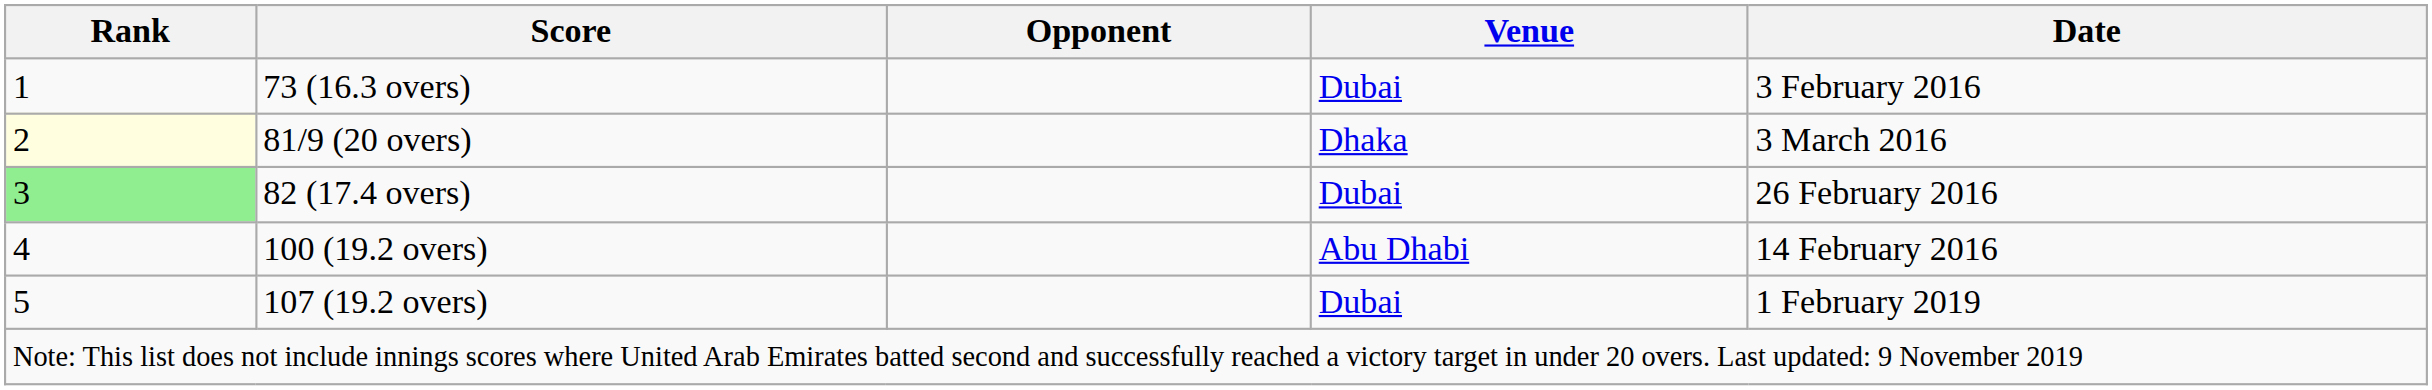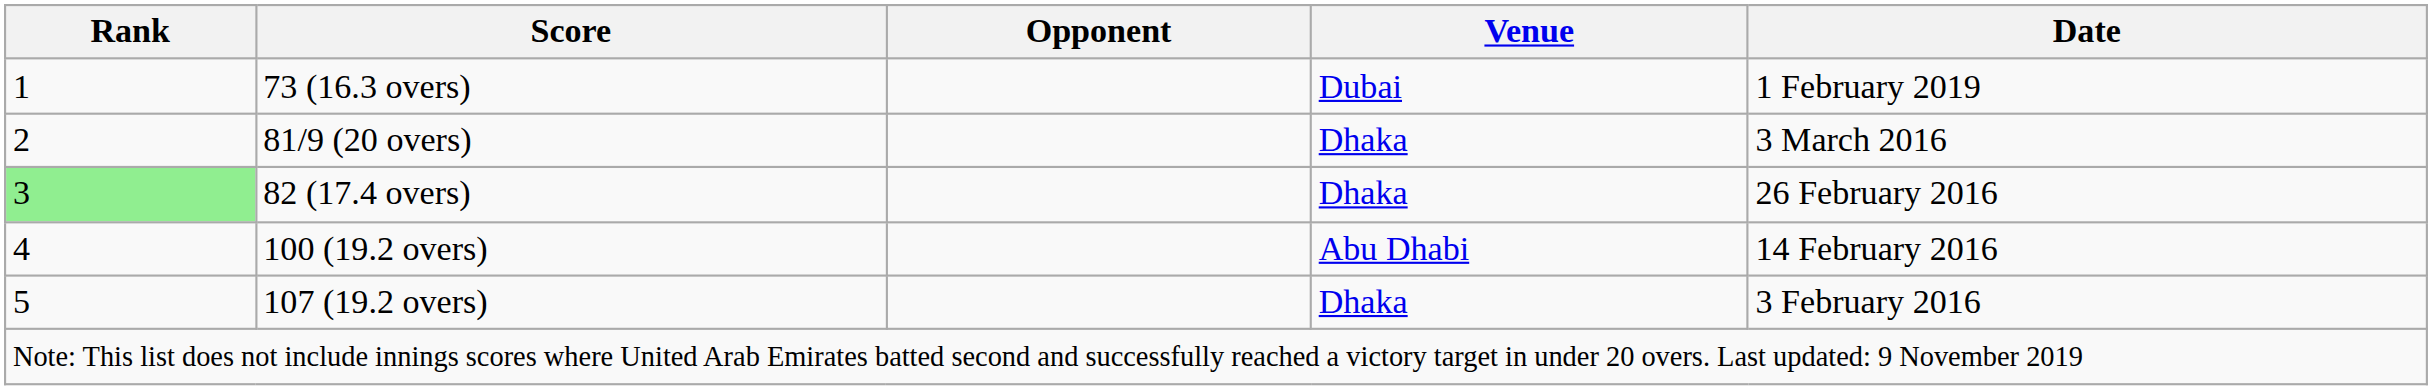73 (16.3 overs) | Date: 3 February 2016 -> 1 February 2019
81/9 (20 overs) | Rank: lightyellow background -> no background
82 (17.4 overs) | Venue: Dubai -> Dhaka
107 (19.2 overs) | Venue: Dubai -> Dhaka
107 (19.2 overs) | Date: 1 February 2019 -> 3 February 2016
